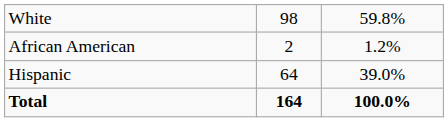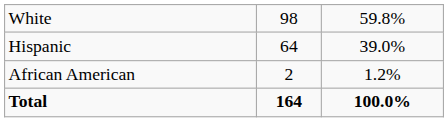rows swapped: Hispanic <-> African American
